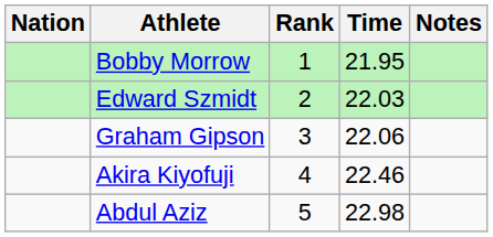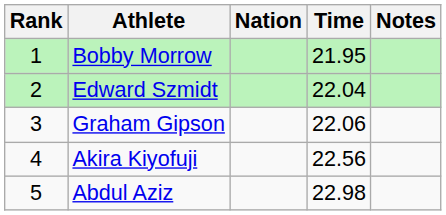columns swapped: Rank <-> Nation
Edward Szmidt | Time: 22.03 -> 22.04
Akira Kiyofuji | Time: 22.46 -> 22.56
